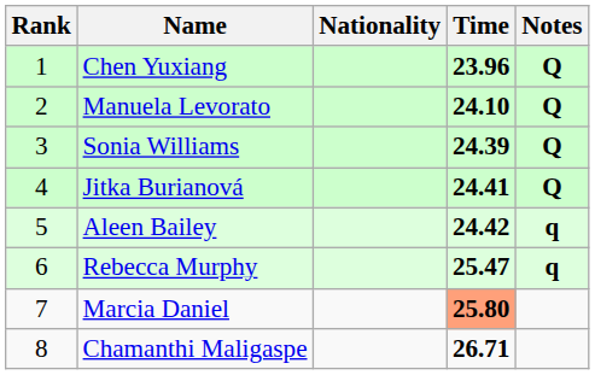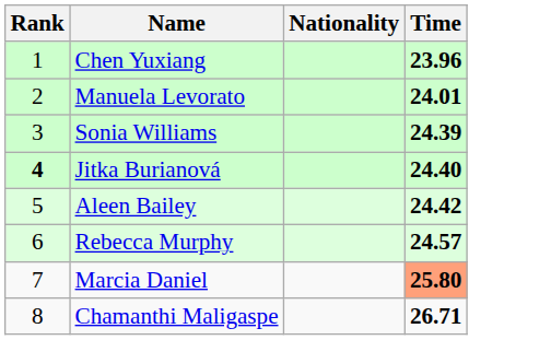- column: Notes | Q | Q | Q | Q | q | q
Manuela Levorato | Time: 24.10 -> 24.01
Jitka Burianová | Rank: normal -> bold
Jitka Burianová | Time: 24.41 -> 24.40
Rebecca Murphy | Time: 25.47 -> 24.57
